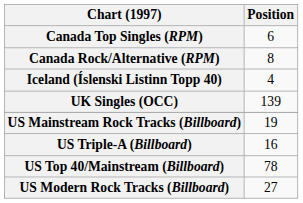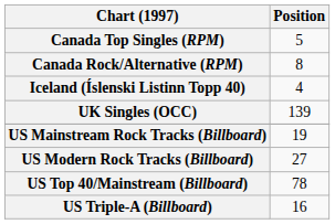Canada Top Singles (RPM) | Position: 6 -> 5
rows swapped: US Modern Rock Tracks (Billboard) <-> US Triple-A (Billboard)
